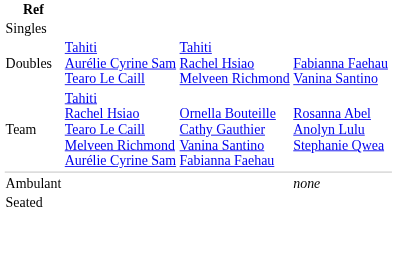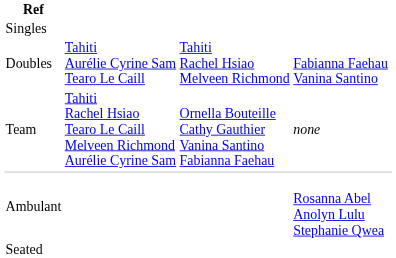Team | column 4: Rosanna Abel Anolyn Lulu Stephanie Qwea -> none
Ambulant | column 4: none -> Rosanna Abel Anolyn Lulu Stephanie Qwea
